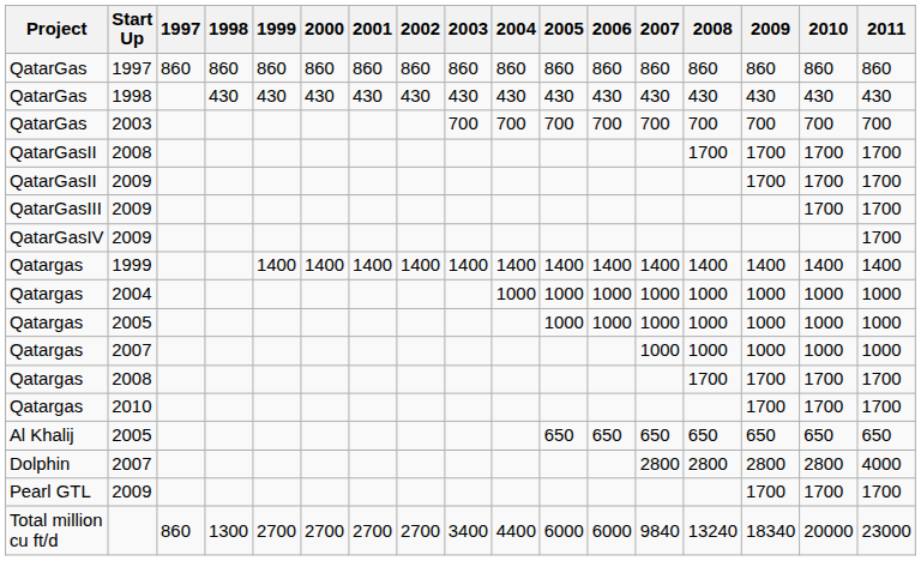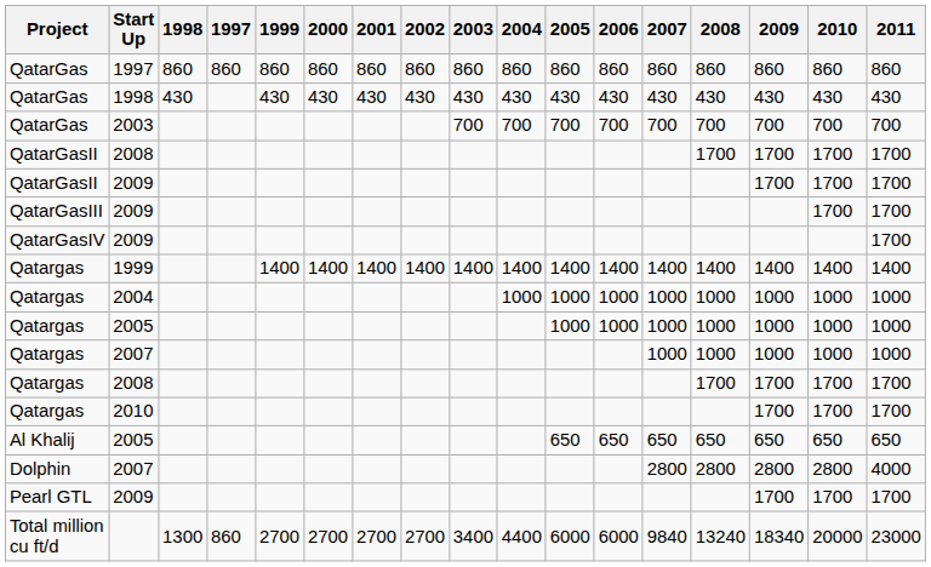columns swapped: 1997 <-> 1998
